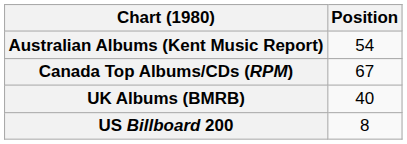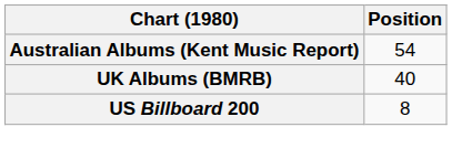- row: Canada Top Albums/CDs (RPM) | 67
